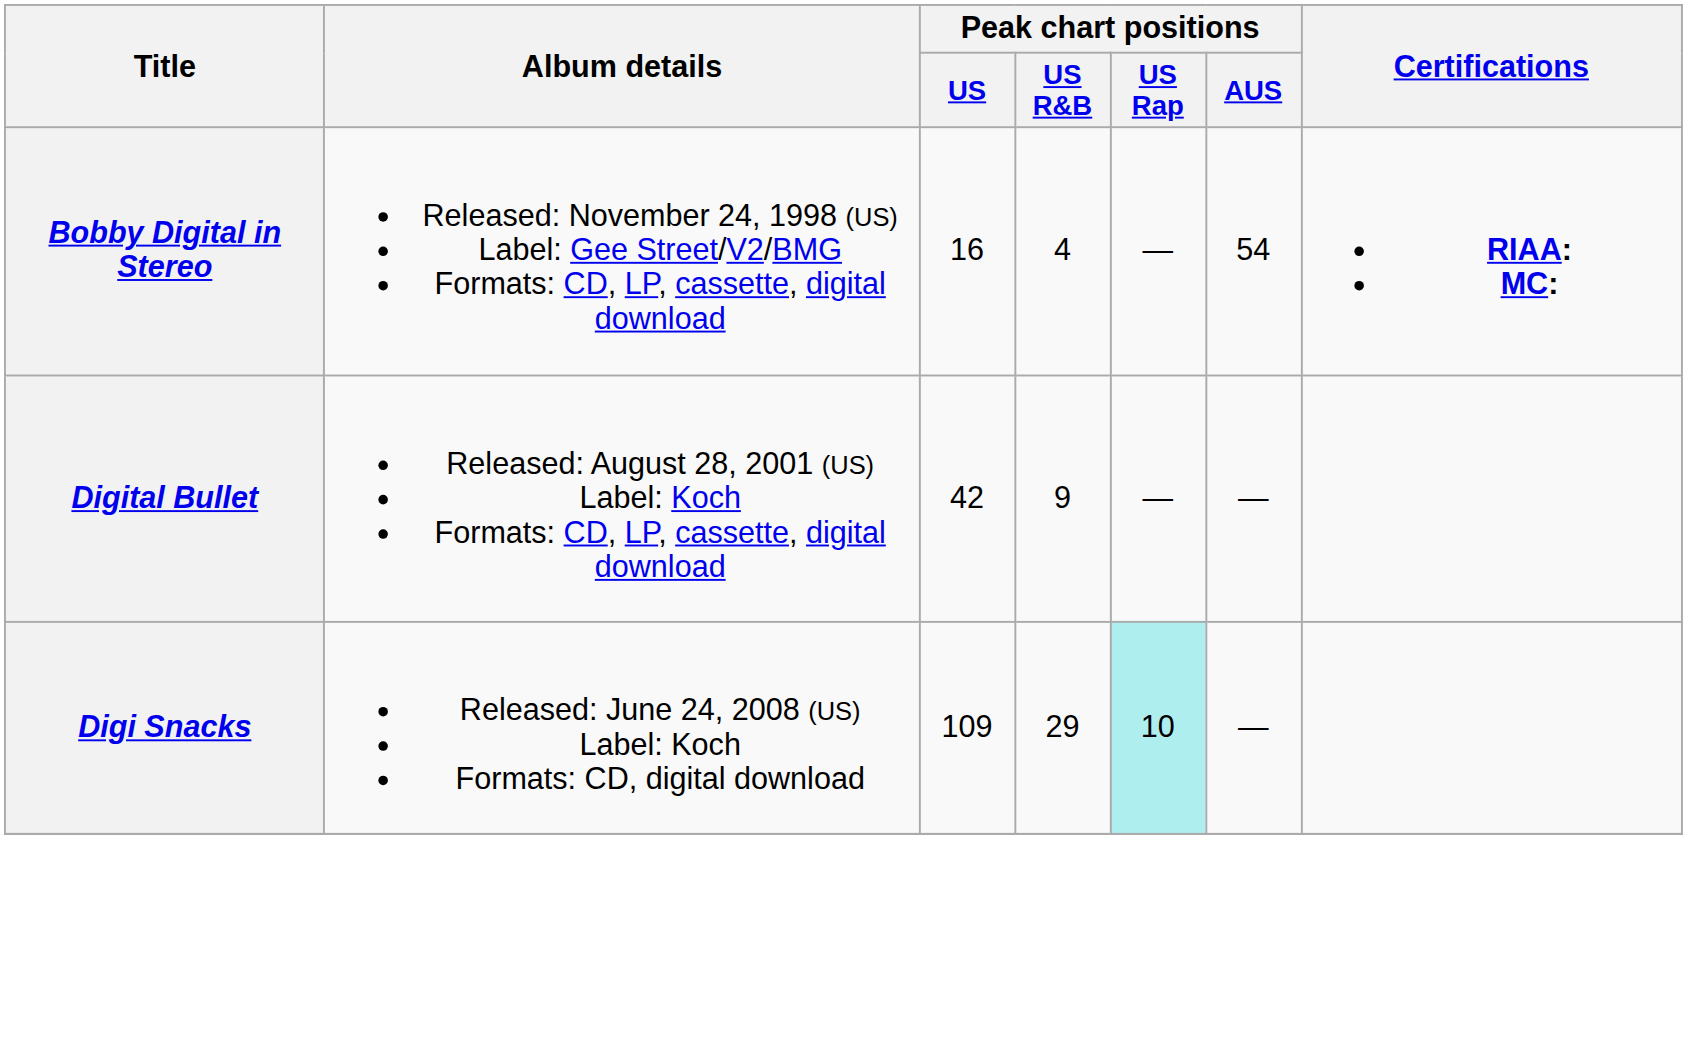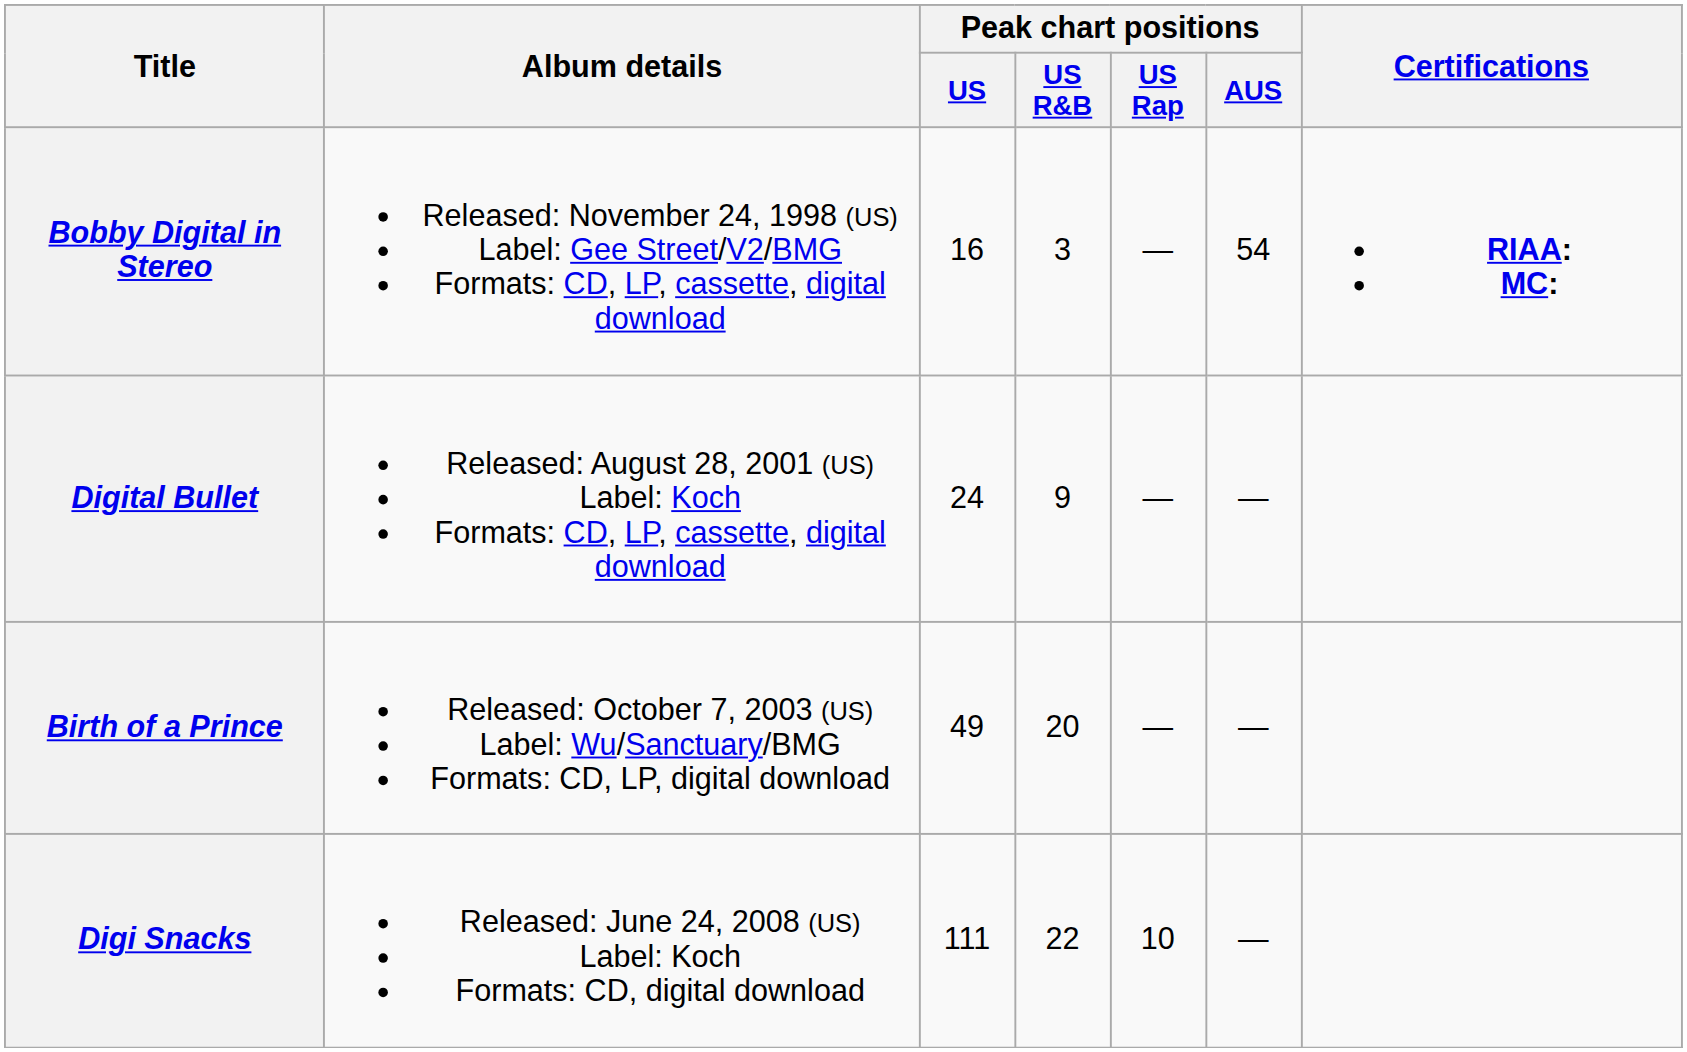Bobby Digital in Stereo | Peak chart positions / US R&B: 4 -> 3
Digital Bullet | Peak chart positions / US: 42 -> 24
+ row: Birth of a Prince | Released: October 7, 2003 (US) Label: Wu/Sanctuary/BMG Formats: CD, LP, digital download | 49 | 20 | — | —
Digi Snacks | Peak chart positions / US: 109 -> 111
Digi Snacks | Peak chart positions / US R&B: 29 -> 22
Digi Snacks | Peak chart positions / US Rap: paleturquoise background -> no background
